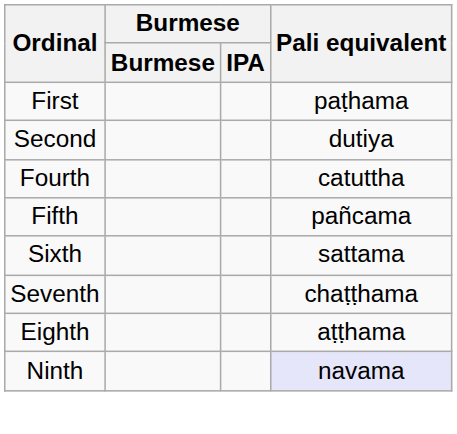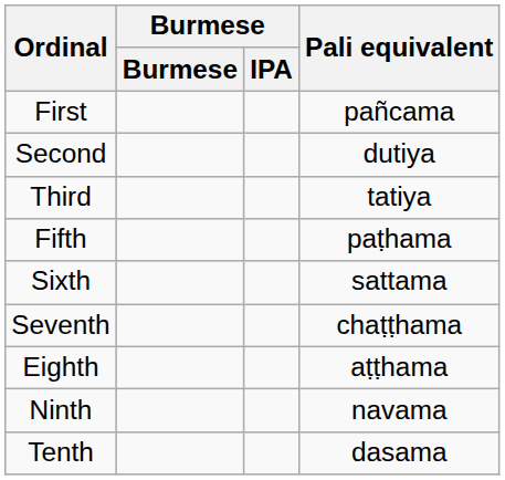First | Pali equivalent: paṭhama -> pañcama
+ row: Third | tatiya
- row: Fourth | catuttha
Fifth | Pali equivalent: pañcama -> paṭhama
Ninth | Pali equivalent: lavender background -> no background
+ row: Tenth | dasama
